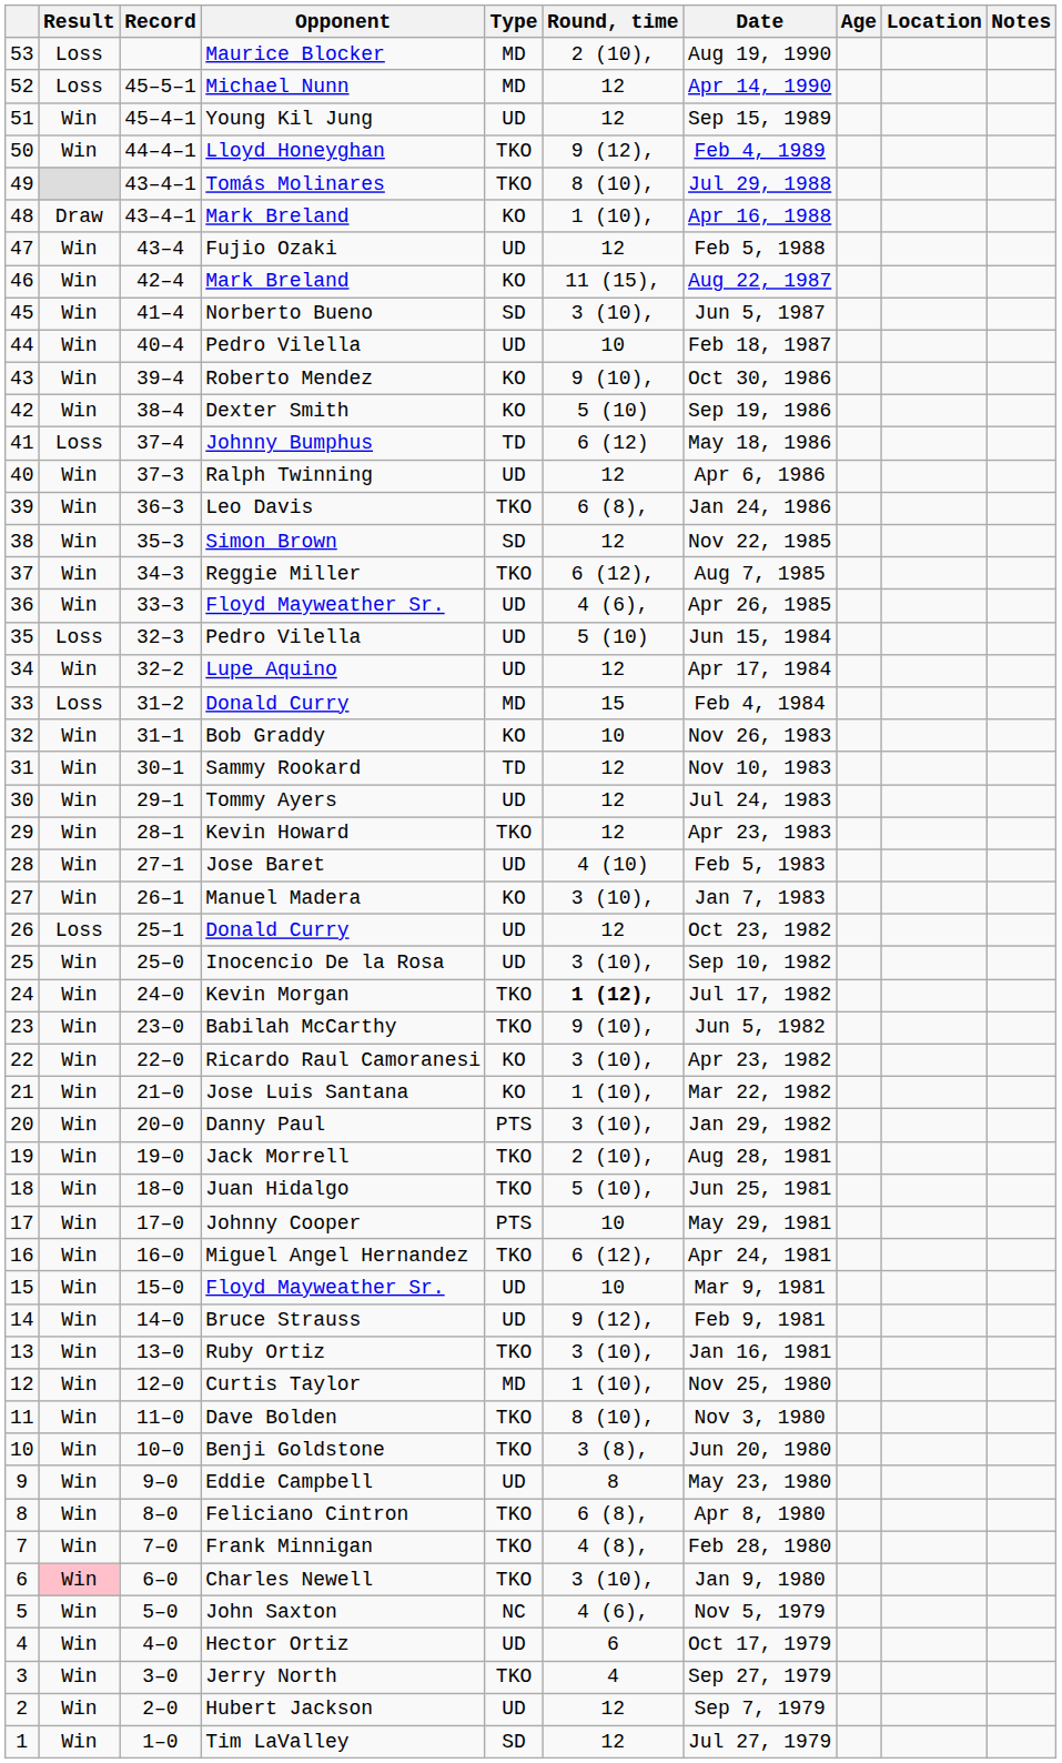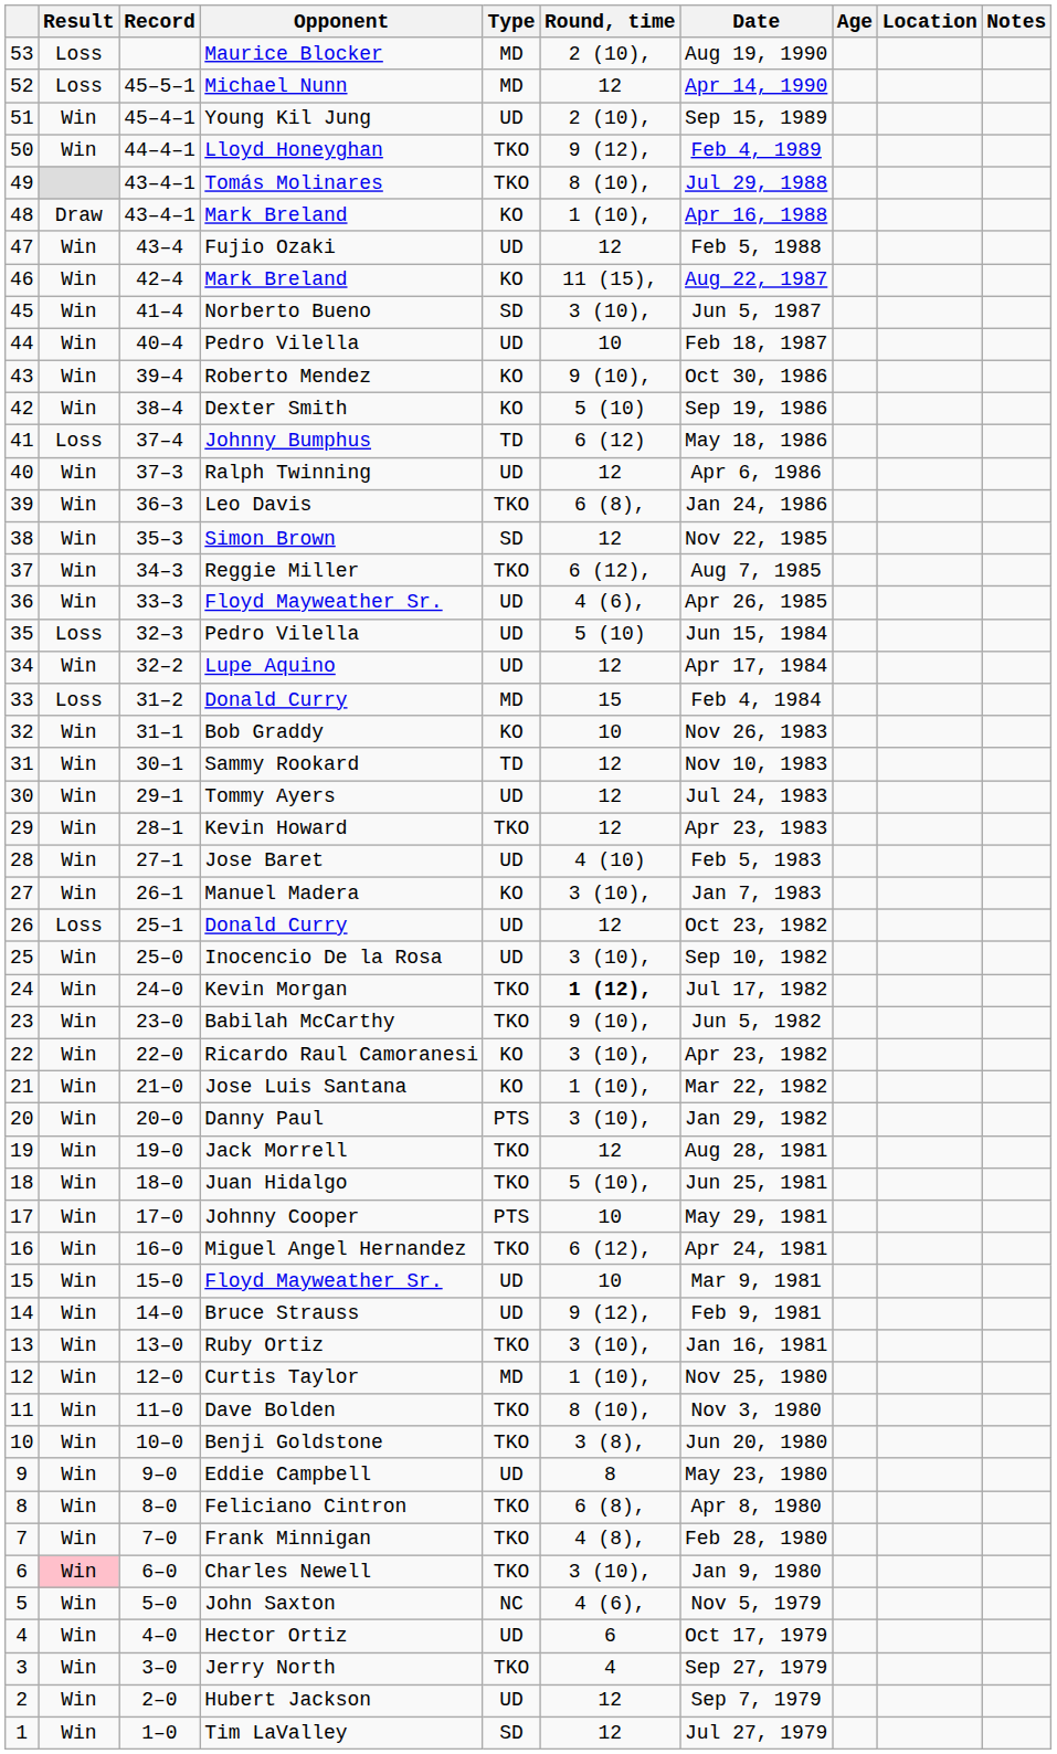Young Kil Jung | Round, time: 12 -> 2 (10),
Jack Morrell | Round, time: 2 (10), -> 12
